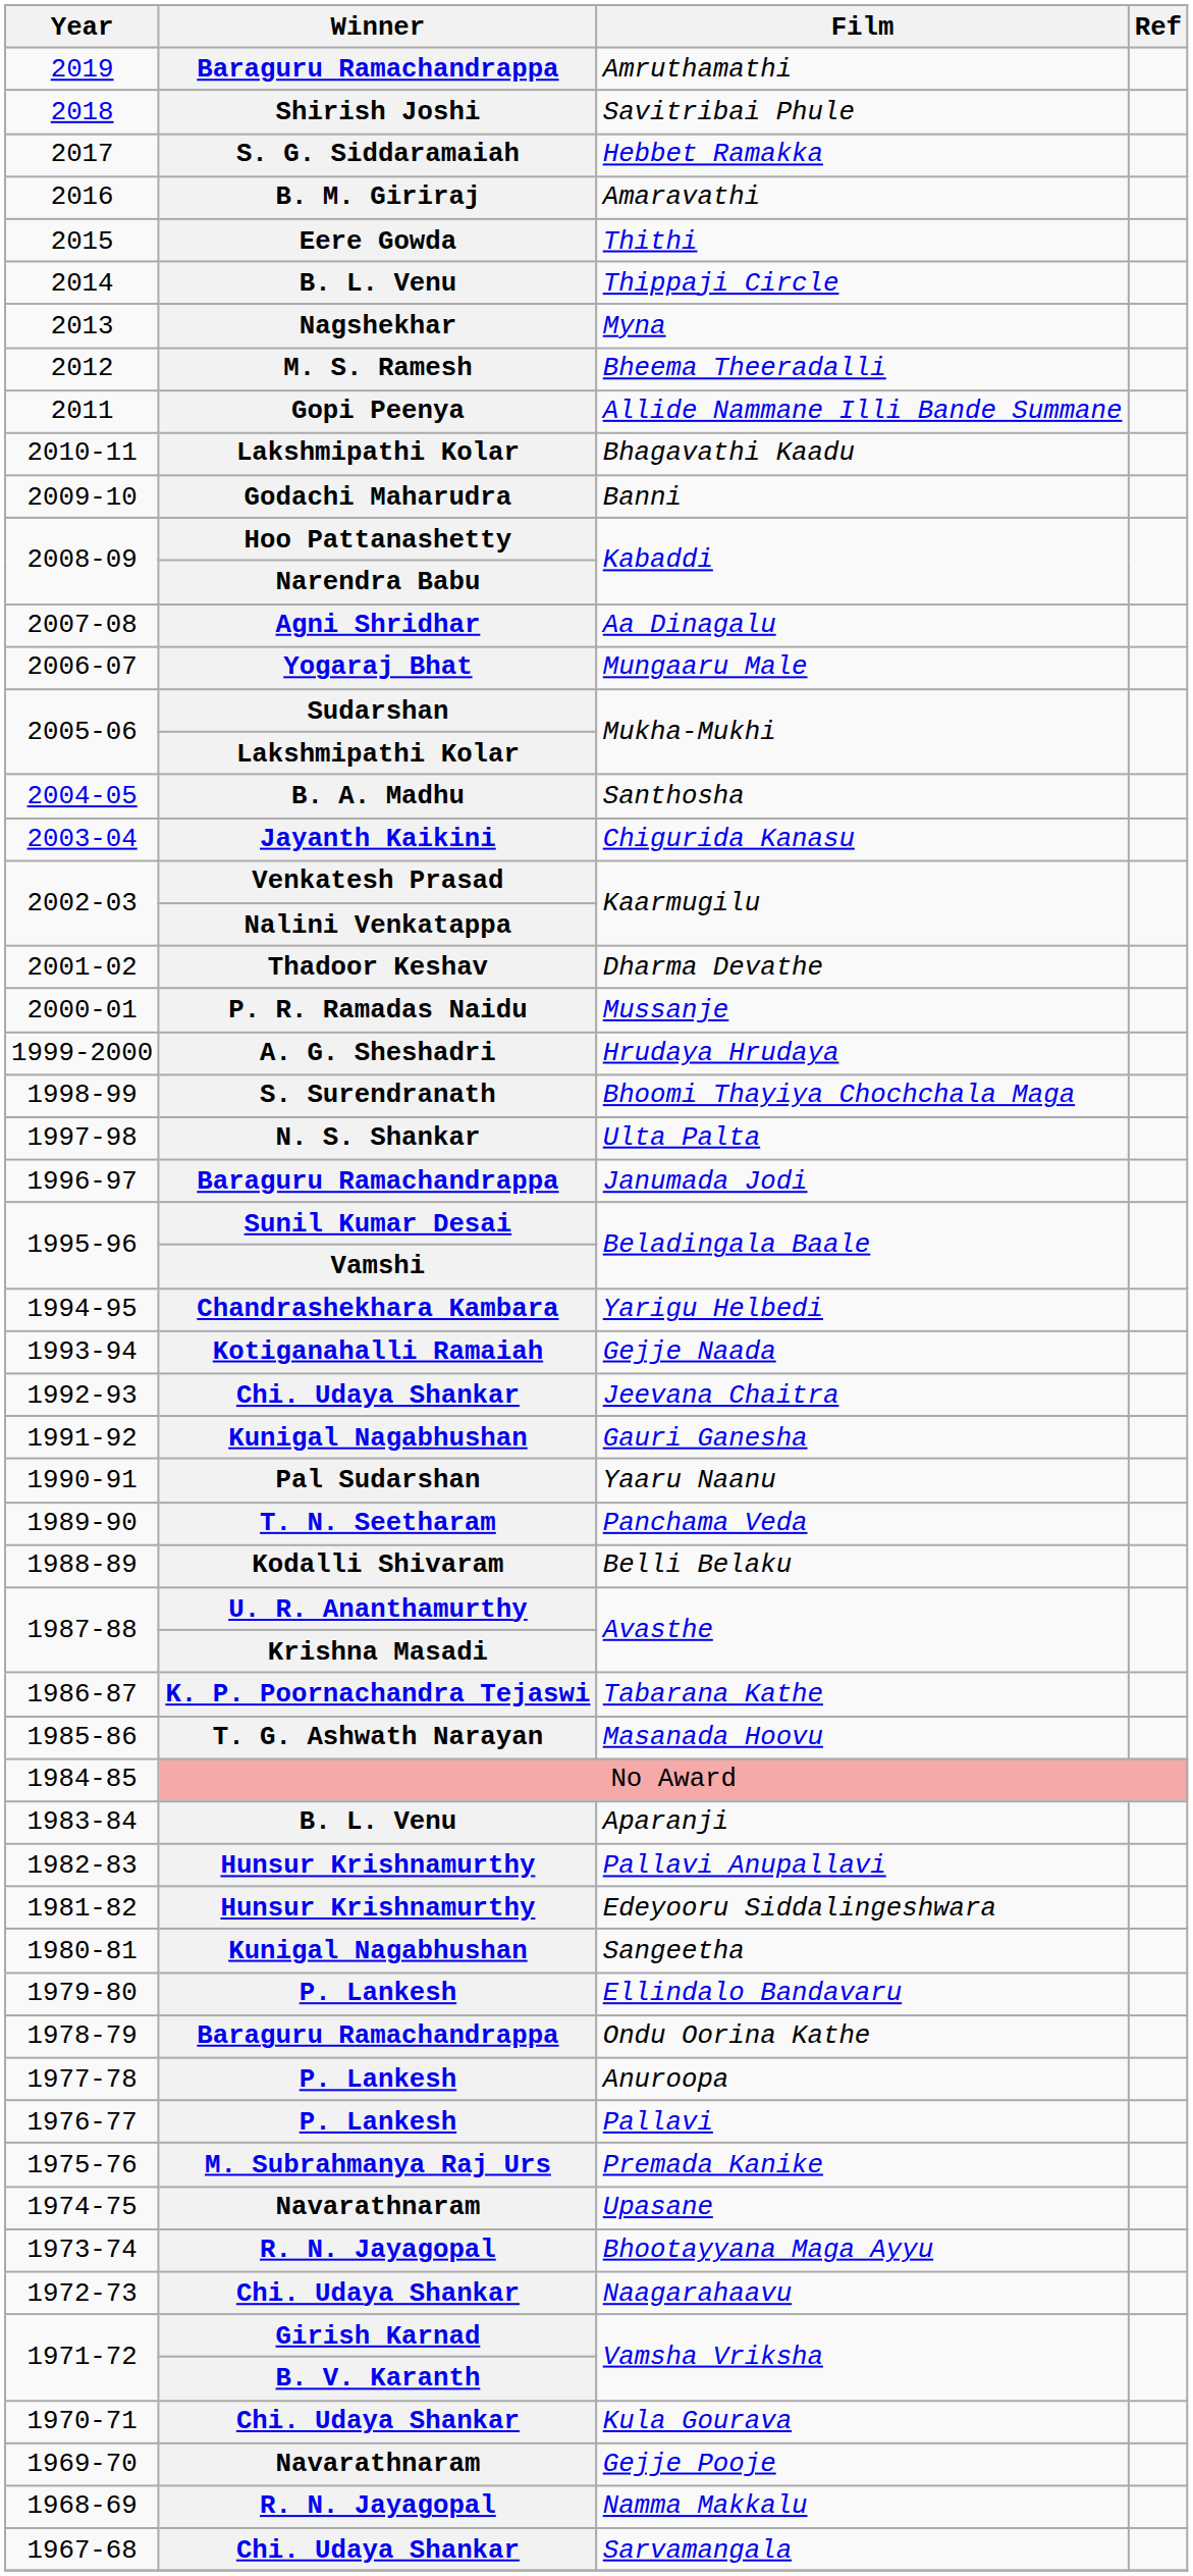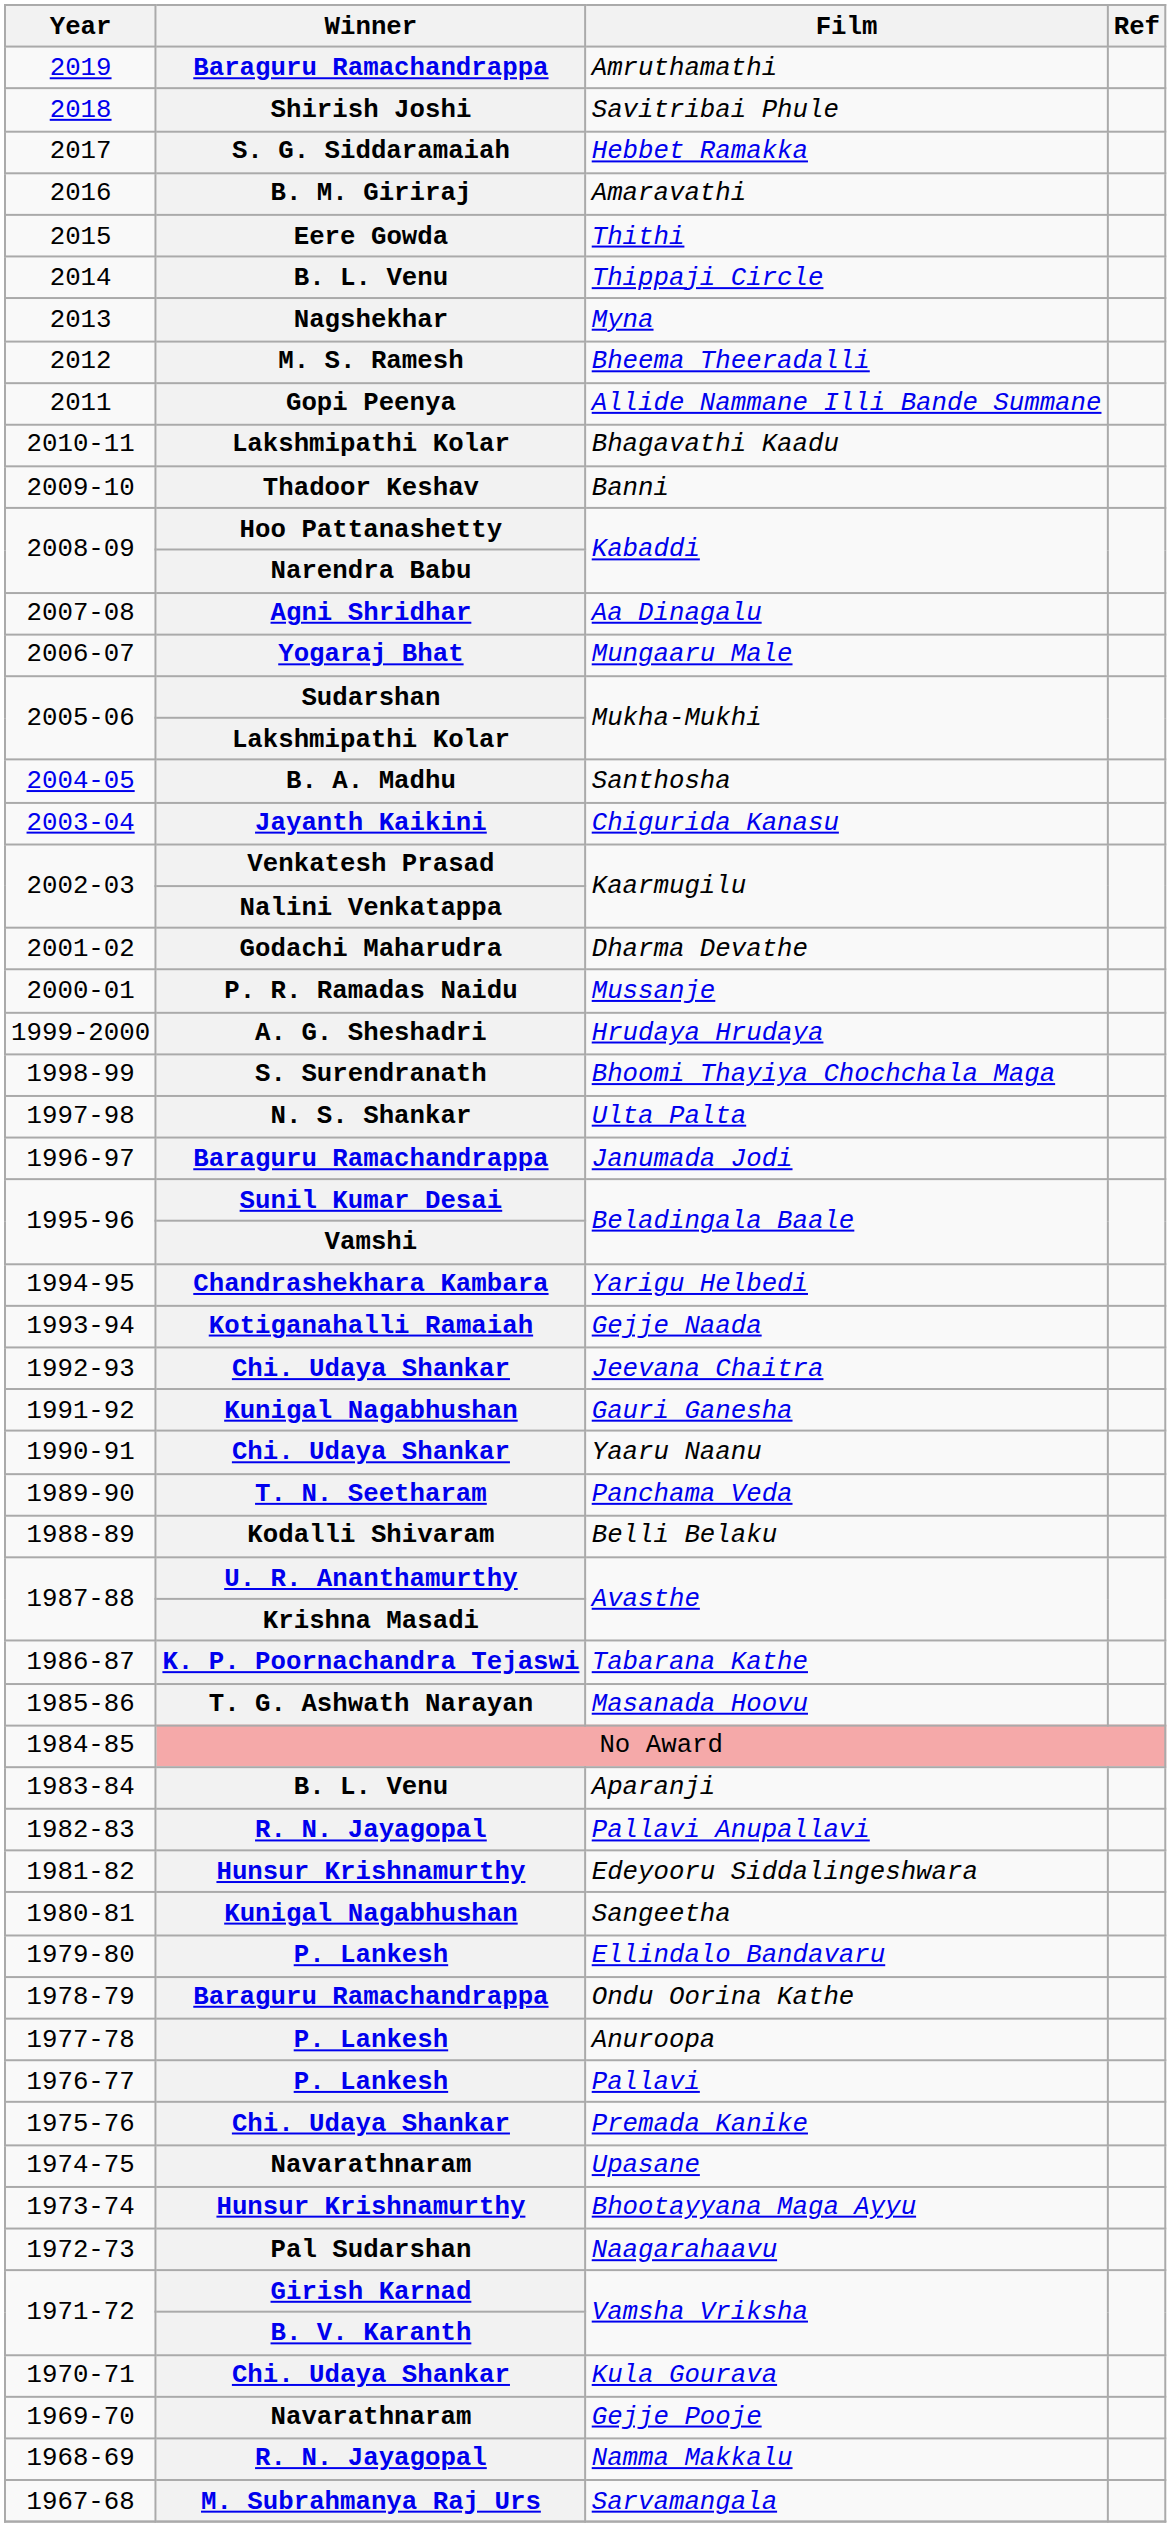Banni | Winner: Godachi Maharudra -> Thadoor Keshav
Dharma Devathe | Winner: Thadoor Keshav -> Godachi Maharudra
Yaaru Naanu | Winner: Pal Sudarshan -> Chi. Udaya Shankar
Pallavi Anupallavi | Winner: Hunsur Krishnamurthy -> R. N. Jayagopal
Premada Kanike | Winner: M. Subrahmanya Raj Urs -> Chi. Udaya Shankar
Bhootayyana Maga Ayyu | Winner: R. N. Jayagopal -> Hunsur Krishnamurthy
Naagarahaavu | Winner: Chi. Udaya Shankar -> Pal Sudarshan
Sarvamangala | Winner: Chi. Udaya Shankar -> M. Subrahmanya Raj Urs
